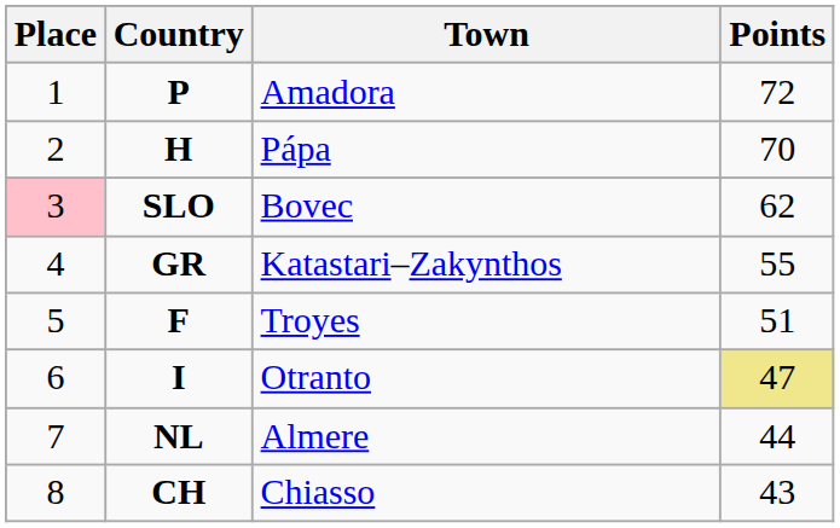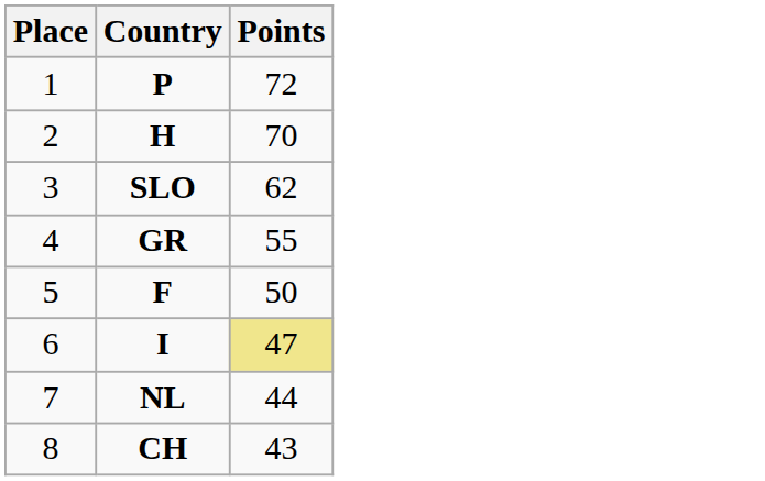- column: Town | Amadora | Pápa | Bovec | Katastari–Zakynthos | Troyes | Otranto | Almere | Chiasso
SLO | Place: pink background -> no background
F | Points: 51 -> 50
